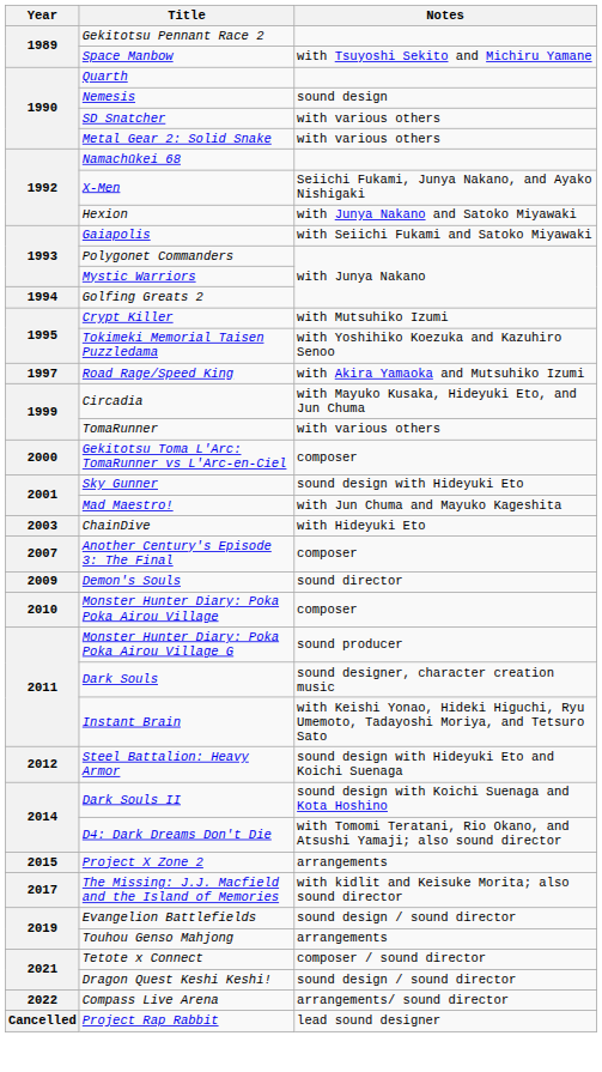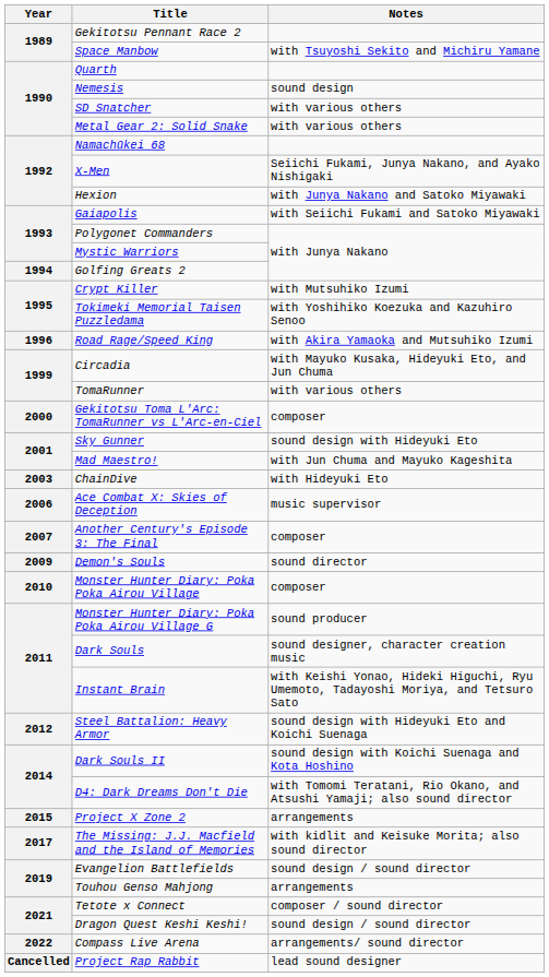Road Rage/Speed King | Year: 1997 -> 1996
+ row: 2006 | Ace Combat X: Skies of Deception | music supervisor
